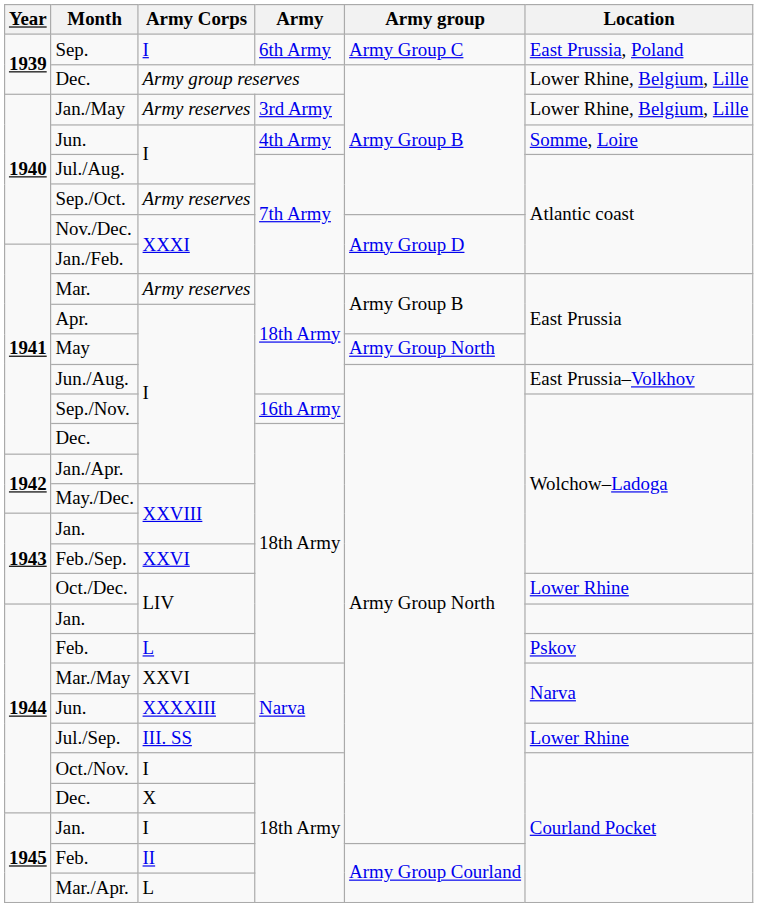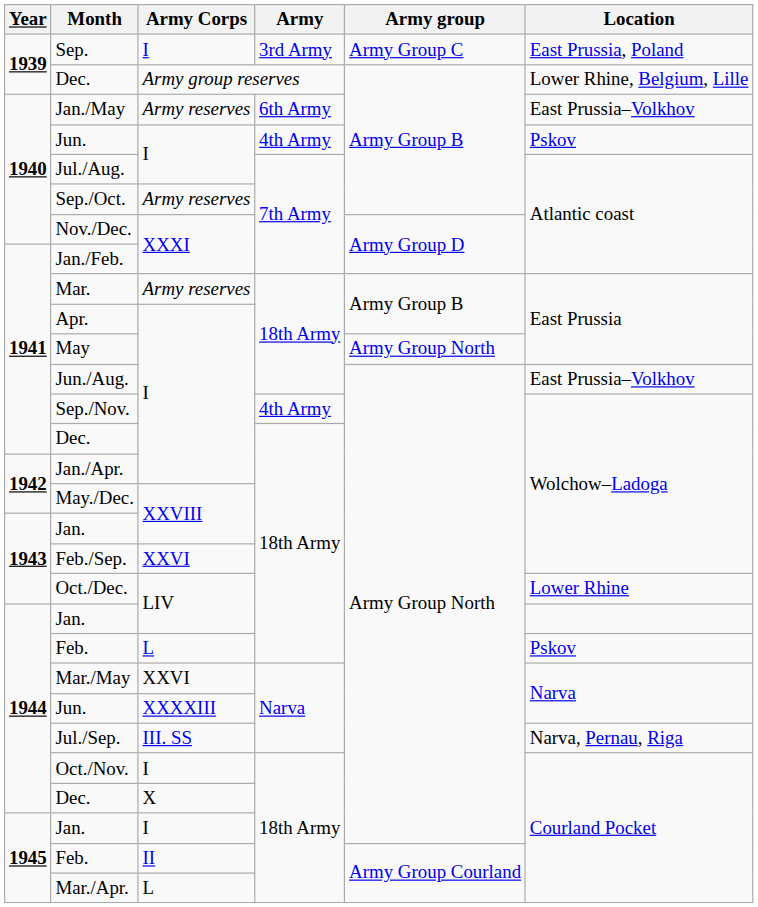Sep. | Army: 6th Army -> 3rd Army
Jan./May | Army: 3rd Army -> 6th Army
Jan./May | Location: Lower Rhine, Belgium, Lille -> East Prussia–Volkhov
Jun. / I | Location: Somme, Loire -> Pskov
Sep./Nov. | Army: 16th Army -> 4th Army
Jul./Sep. | Location: Lower Rhine -> Narva, Pernau, Riga
